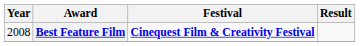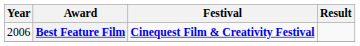Best Feature Film | Year: 2008 -> 2006
